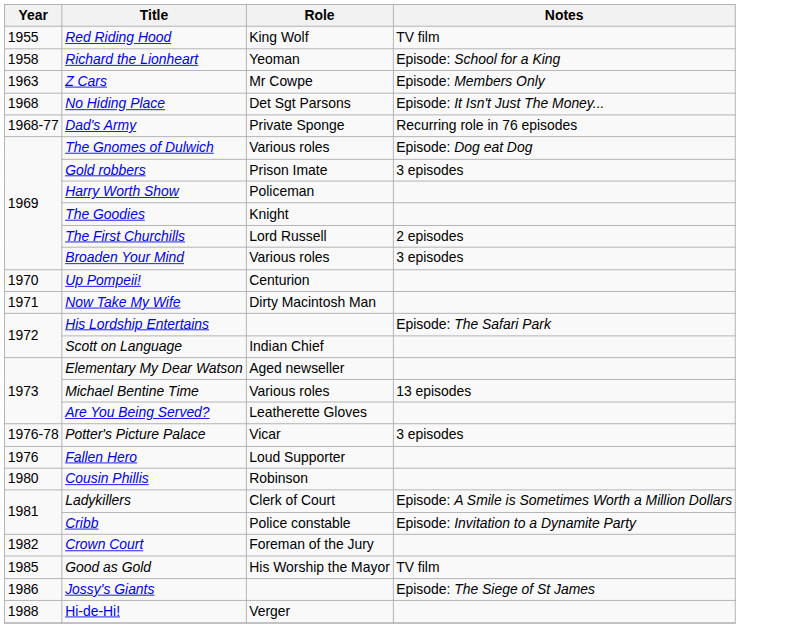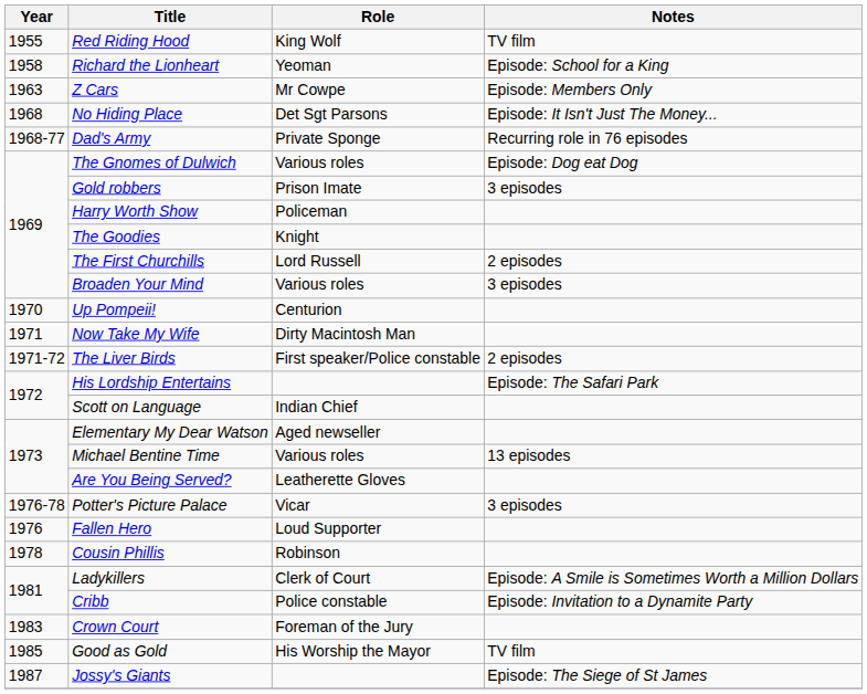+ row: 1971-72 | The Liver Birds | First speaker/Police constable | 2 episodes
Cousin Phillis | Year: 1980 -> 1978
Crown Court | Year: 1982 -> 1983
Jossy's Giants | Year: 1986 -> 1987
- row: 1988 | Hi-de-Hi! | Verger
